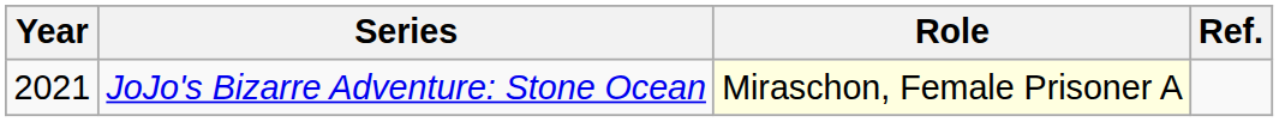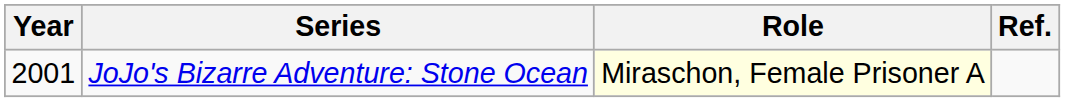JoJo's Bizarre Adventure: Stone Ocean | Year: 2021 -> 2001
